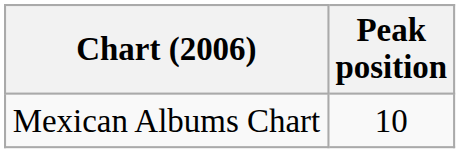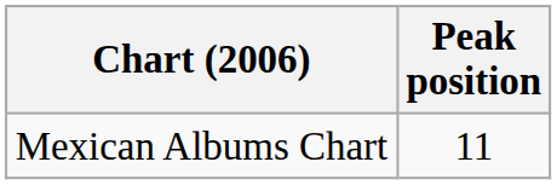Mexican Albums Chart | Peak position: 10 -> 11
